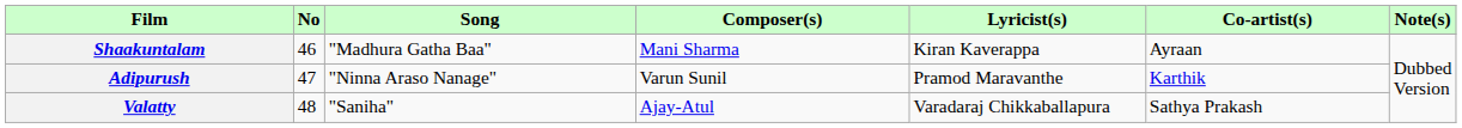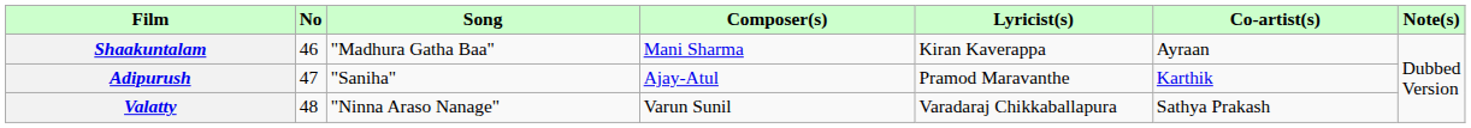Adipurush | Song: "Ninna Araso Nanage" -> "Saniha"
Adipurush | Composer(s): Varun Sunil -> Ajay-Atul
Valatty | Song: "Saniha" -> "Ninna Araso Nanage"
Valatty | Composer(s): Ajay-Atul -> Varun Sunil
